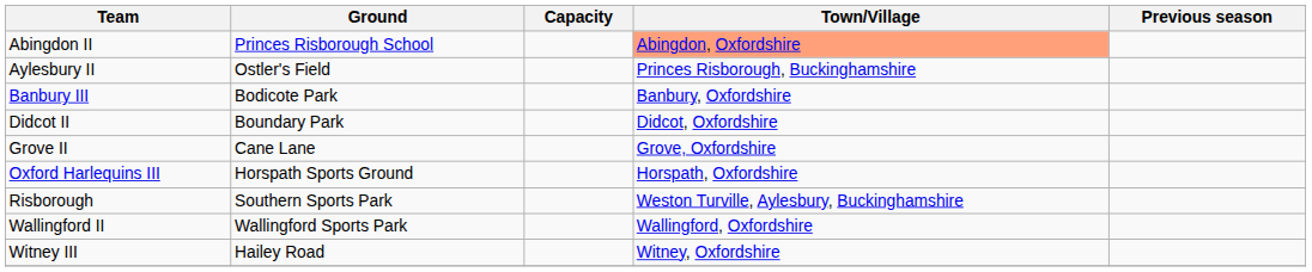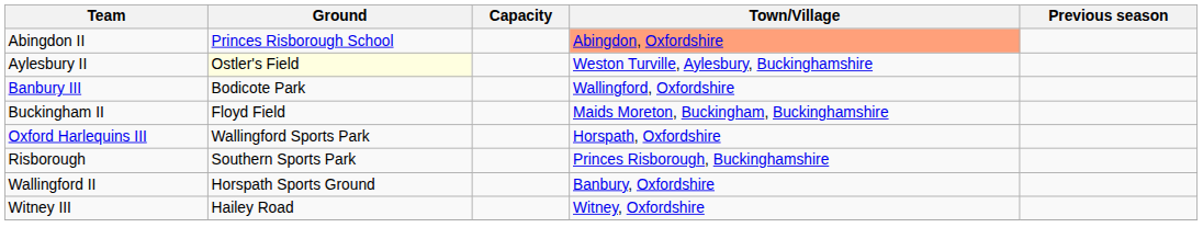Aylesbury II | Ground: no background -> lightyellow background
Aylesbury II | Town/Village: Princes Risborough, Buckinghamshire -> Weston Turville, Aylesbury, Buckinghamshire
Banbury III | Town/Village: Banbury, Oxfordshire -> Wallingford, Oxfordshire
+ row: Buckingham II | Floyd Field | Maids Moreton, Buckingham, Buckinghamshire
- row: Didcot II | Boundary Park | Didcot, Oxfordshire
- row: Grove II | Cane Lane | Grove, Oxfordshire
Oxford Harlequins III | Ground: Horspath Sports Ground -> Wallingford Sports Park
Risborough | Town/Village: Weston Turville, Aylesbury, Buckinghamshire -> Princes Risborough, Buckinghamshire
Wallingford II | Ground: Wallingford Sports Park -> Horspath Sports Ground
Wallingford II | Town/Village: Wallingford, Oxfordshire -> Banbury, Oxfordshire
